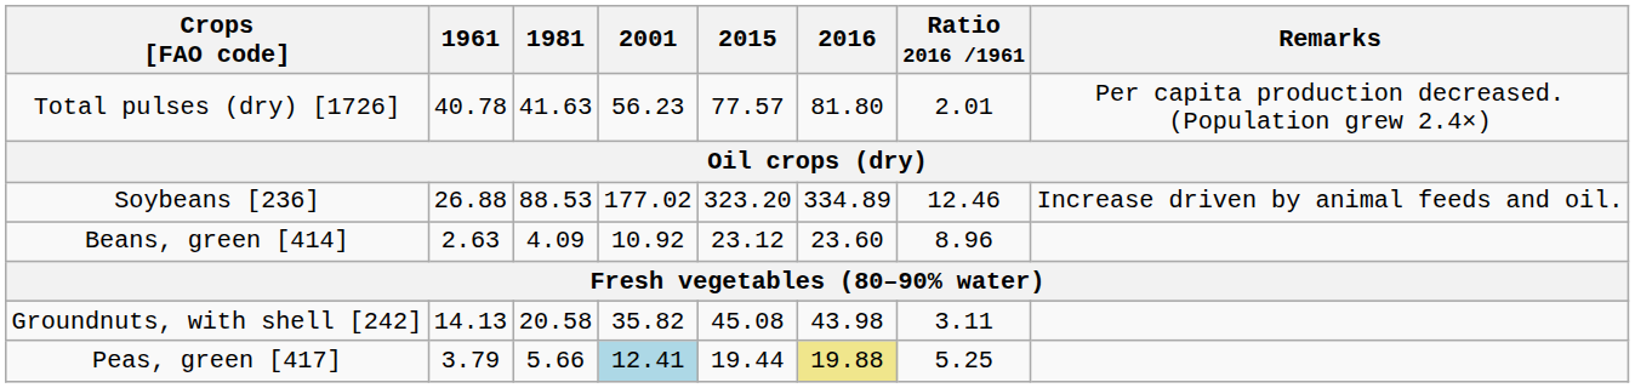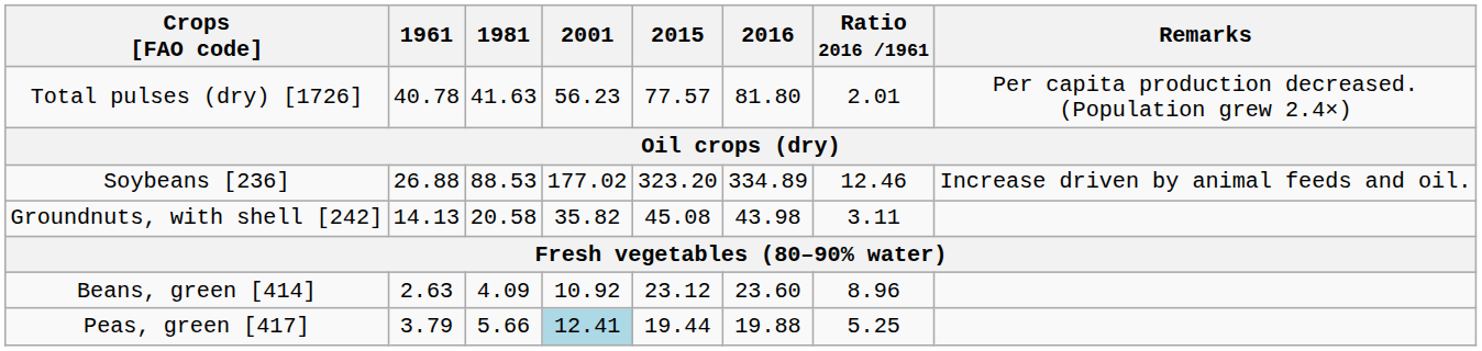rows swapped: Groundnuts, with shell [242] <-> Beans, green [414]
Peas, green [417] | 2016: khaki background -> no background
